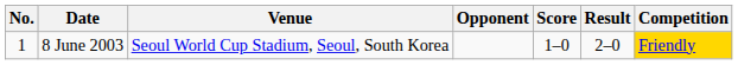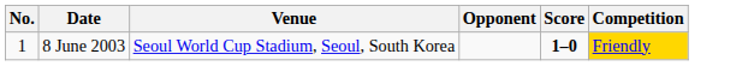- column: Result | 2–0
8 June 2003 | Score: normal -> bold
